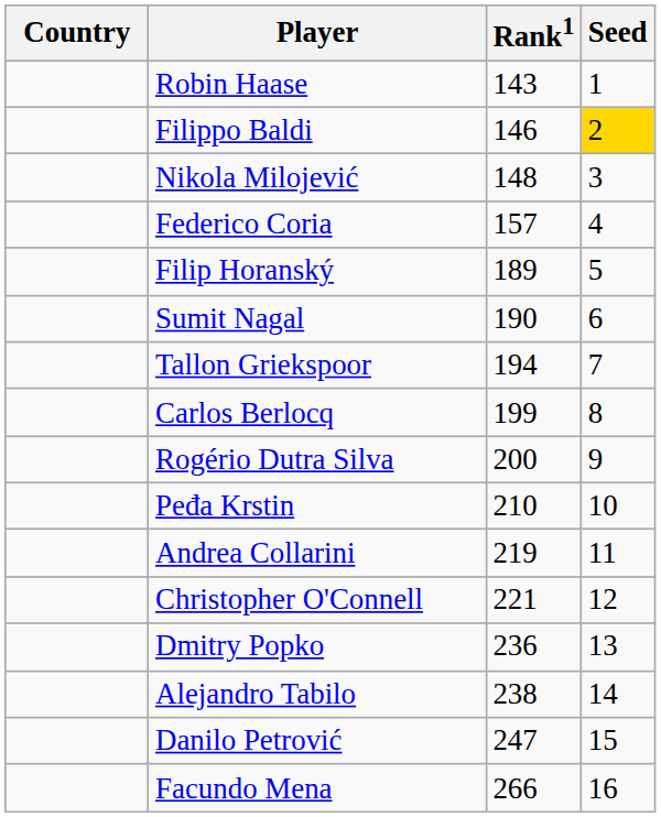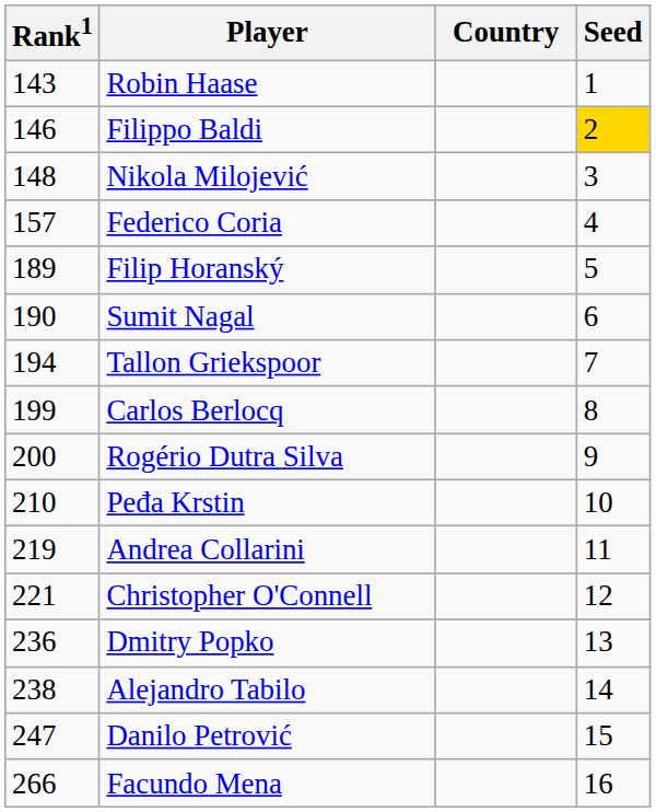columns swapped: Country <-> Rank1
